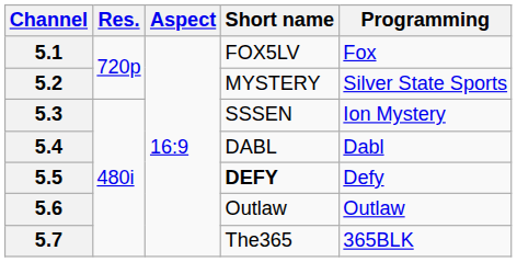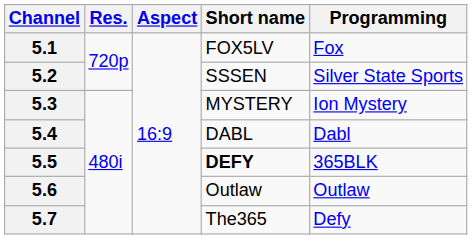5.2 | Short name: MYSTERY -> SSSEN
5.3 | Short name: SSSEN -> MYSTERY
5.5 | Programming: Defy -> 365BLK
5.7 | Programming: 365BLK -> Defy
